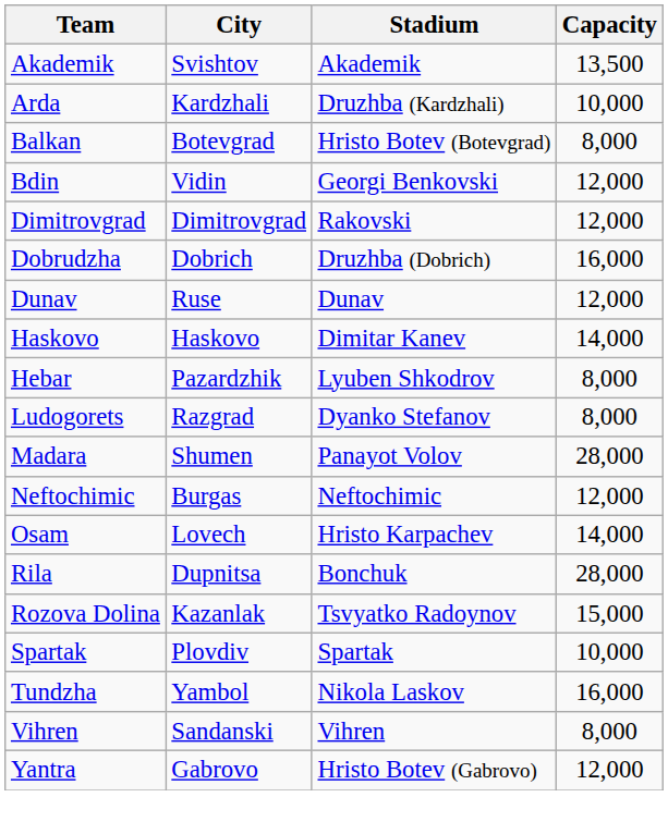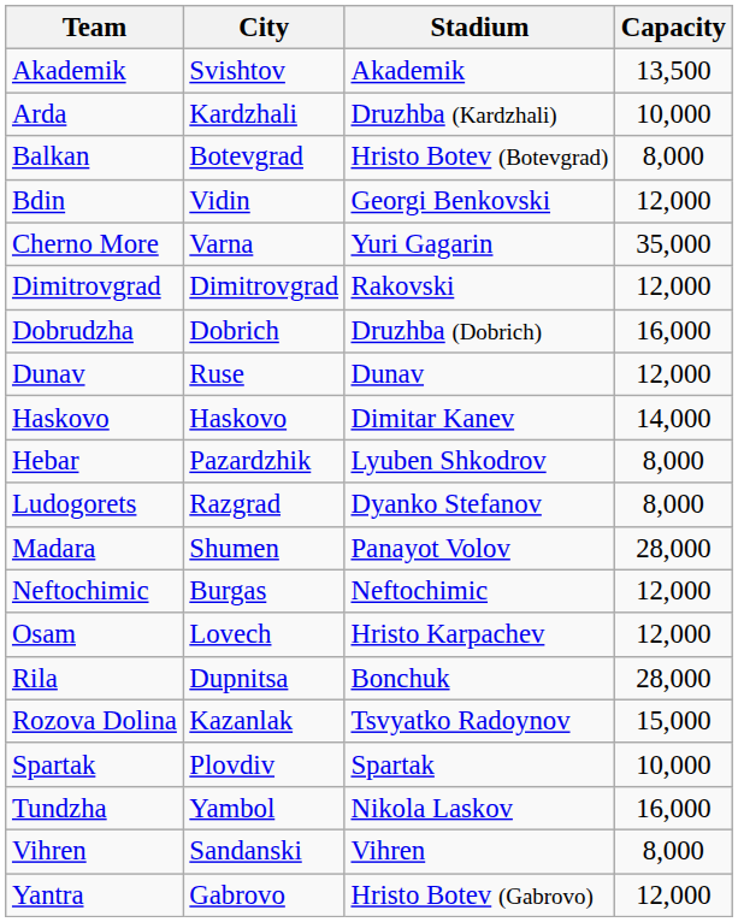+ row: Cherno More | Varna | Yuri Gagarin | 35,000
Osam | Capacity: 14,000 -> 12,000
